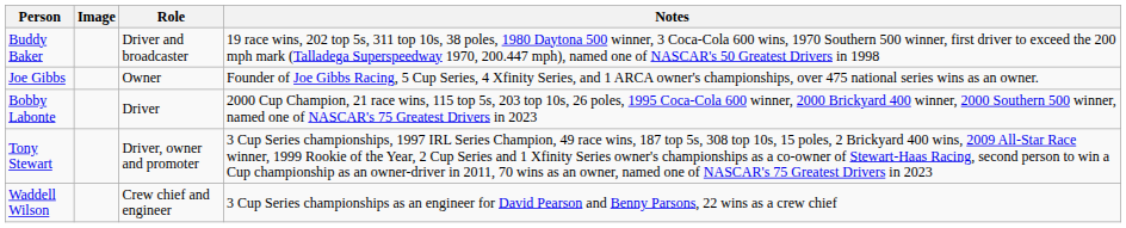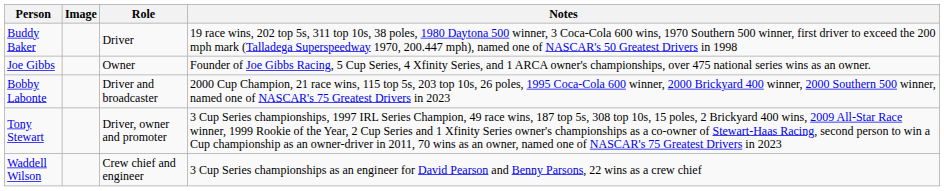Buddy Baker | Role: Driver and broadcaster -> Driver
Bobby Labonte | Role: Driver -> Driver and broadcaster
